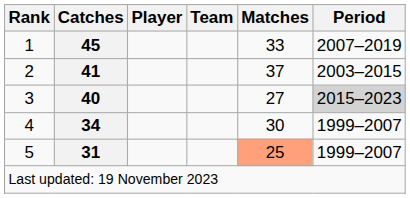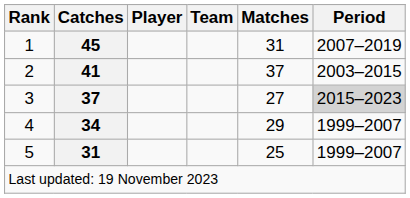1 | Matches: 33 -> 31
3 | Catches: 40 -> 37
4 | Matches: 30 -> 29
5 | Matches: lightsalmon background -> no background
